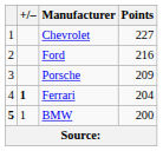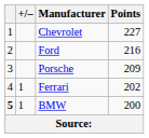Ferrari | +/–: bold -> normal
Ferrari | Points: 204 -> 202
